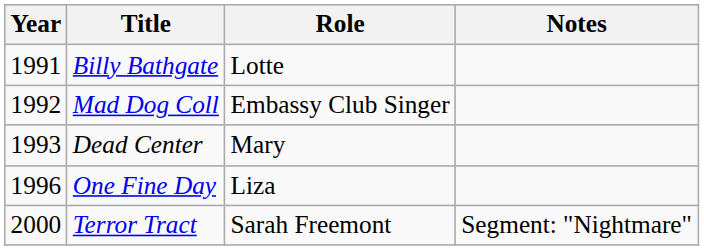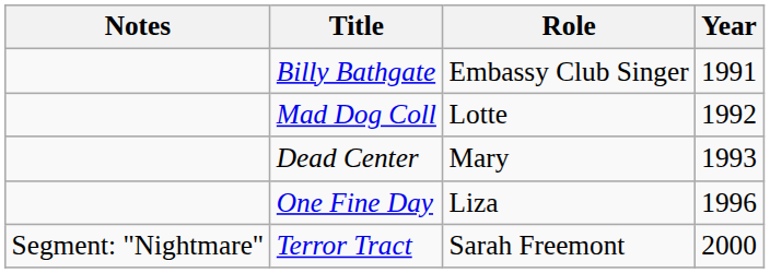columns swapped: Year <-> Notes
Billy Bathgate | Role: Lotte -> Embassy Club Singer
Mad Dog Coll | Role: Embassy Club Singer -> Lotte
